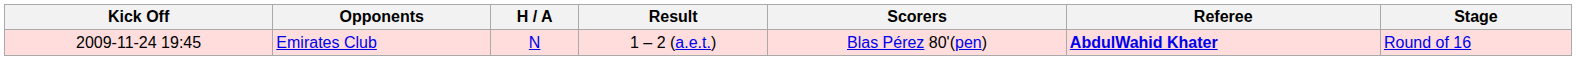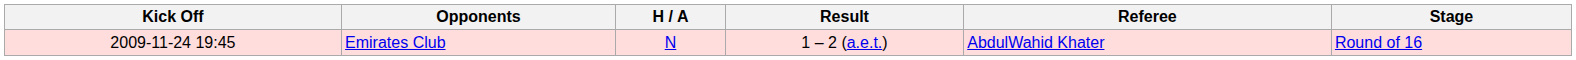- column: Scorers | Blas Pérez 80'(pen)
Emirates Club | Referee: bold -> normal
